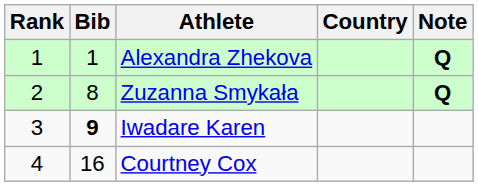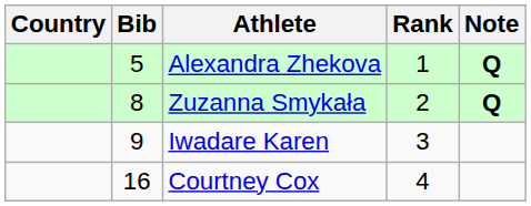columns swapped: Rank <-> Country
Alexandra Zhekova | Bib: 1 -> 5
Iwadare Karen | Bib: bold -> normal
